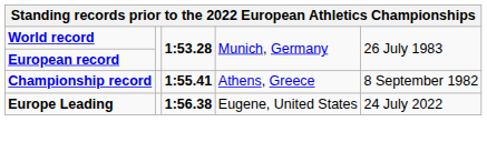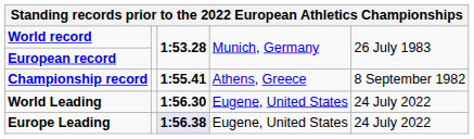+ row: World Leading | 1:56.30 | Eugene, United States | 24 July 2022
Europe Leading | column 3: no background -> lavender background
